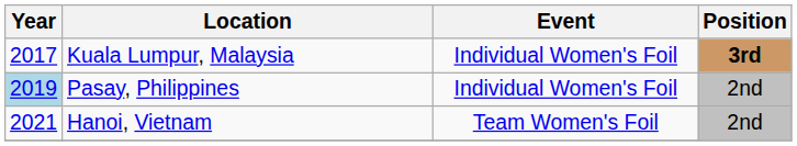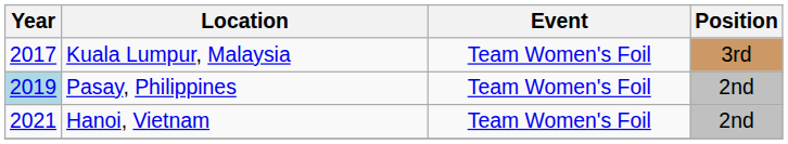Kuala Lumpur, Malaysia | Event: Individual Women's Foil -> Team Women's Foil
Kuala Lumpur, Malaysia | Position: bold -> normal
Pasay, Philippines | Event: Individual Women's Foil -> Team Women's Foil
